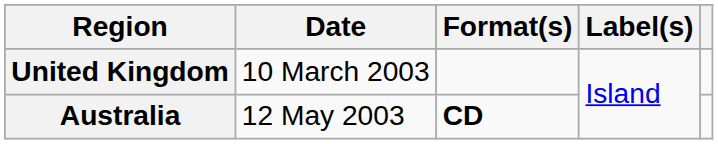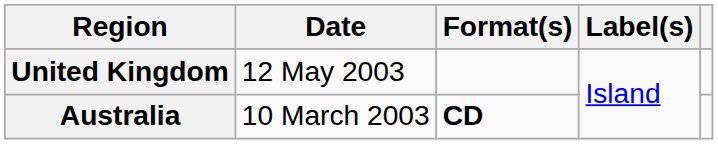United Kingdom | Date: 10 March 2003 -> 12 May 2003
Australia | Date: 12 May 2003 -> 10 March 2003
